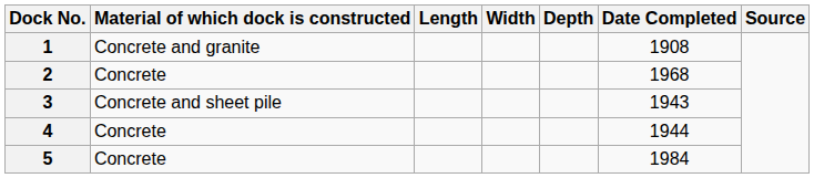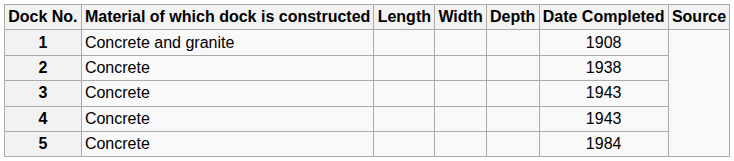2 | Date Completed: 1968 -> 1938
3 | Material of which dock is constructed: Concrete and sheet pile -> Concrete
4 | Date Completed: 1944 -> 1943
